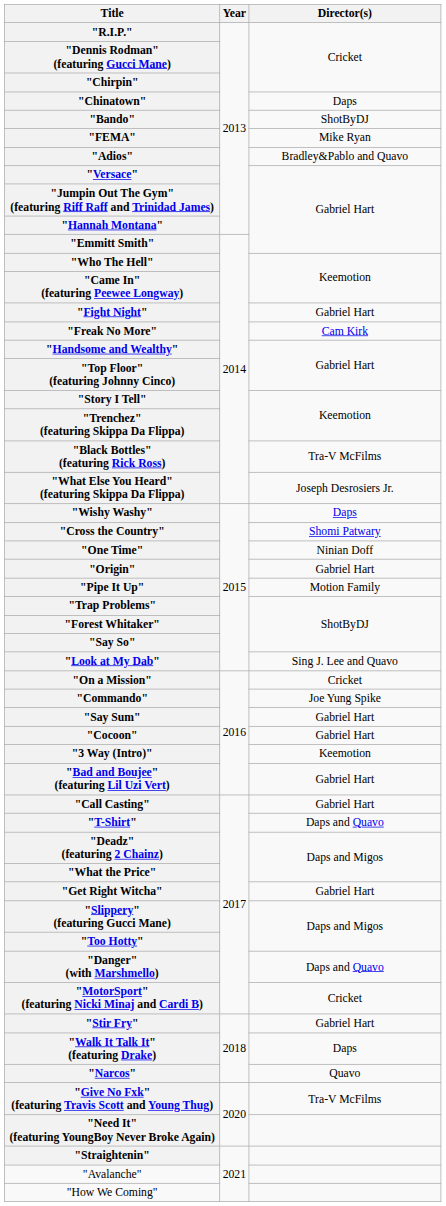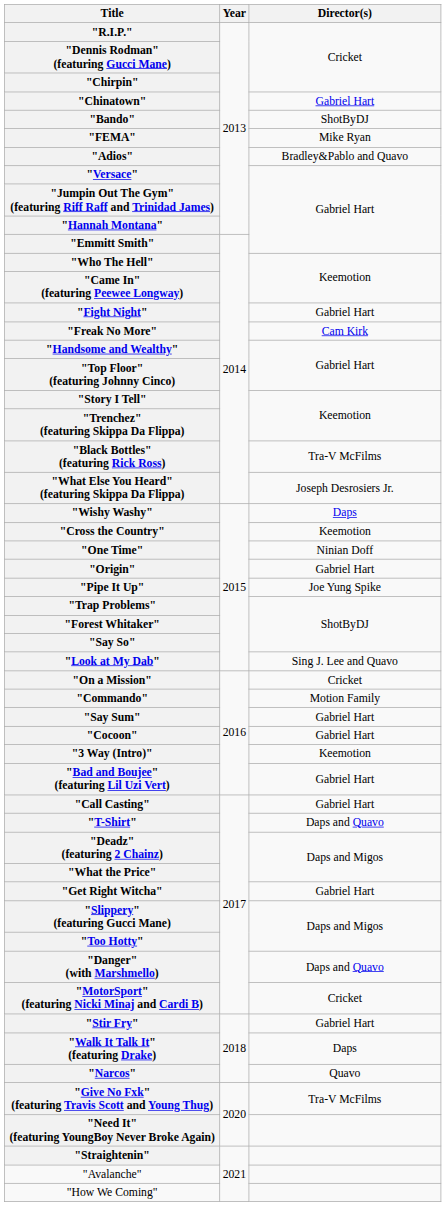"Chinatown" | Director(s): Daps -> Gabriel Hart
"Cross the Country" | Director(s): Shomi Patwary -> Keemotion
"Pipe It Up" | Director(s): Motion Family -> Joe Yung Spike
"Commando" | Director(s): Joe Yung Spike -> Motion Family
